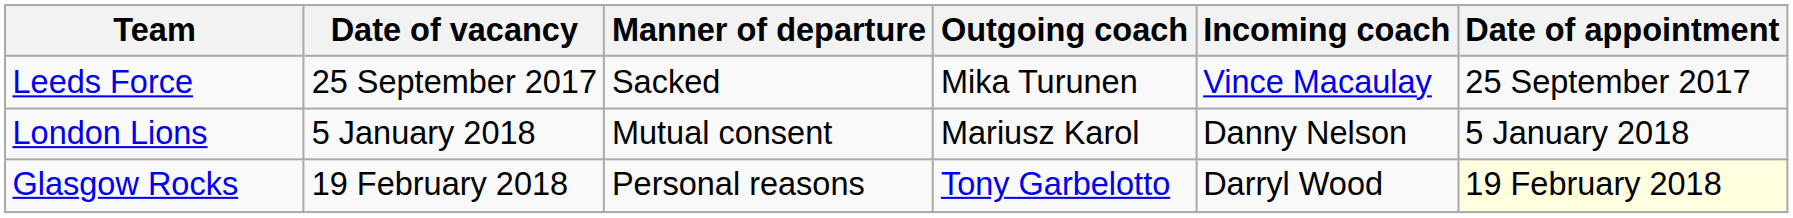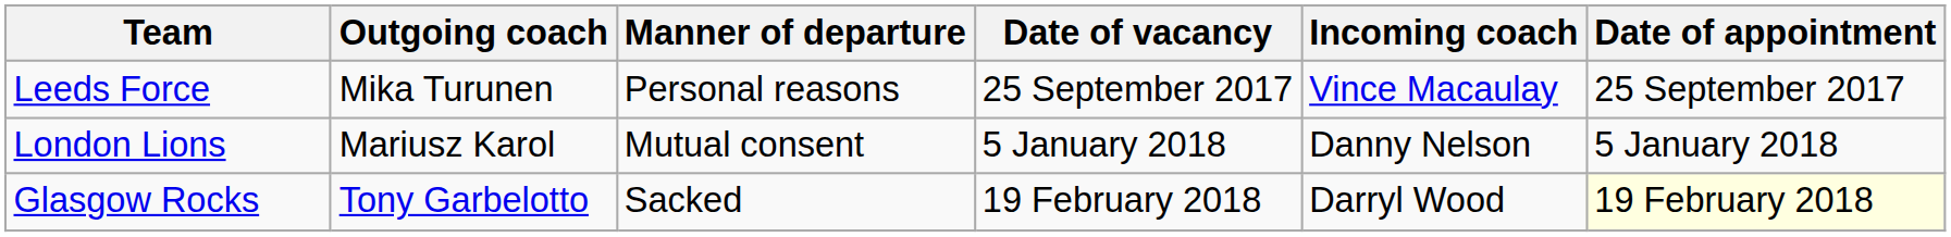columns swapped: Outgoing coach <-> Date of vacancy
Leeds Force | Manner of departure: Sacked -> Personal reasons
Glasgow Rocks | Manner of departure: Personal reasons -> Sacked
